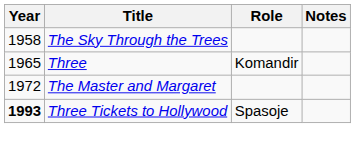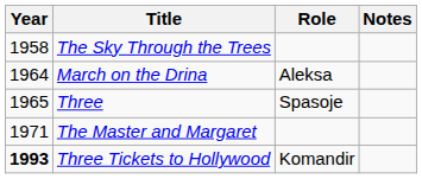+ row: 1964 | March on the Drina | Aleksa
Three | Role: Komandir -> Spasoje
The Master and Margaret | Year: 1972 -> 1971
Three Tickets to Hollywood | Role: Spasoje -> Komandir
